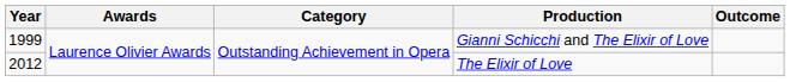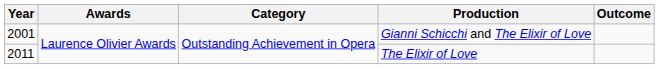Gianni Schicchi and The Elixir of Love | Year: 1999 -> 2001
The Elixir of Love | Year: 2012 -> 2011
